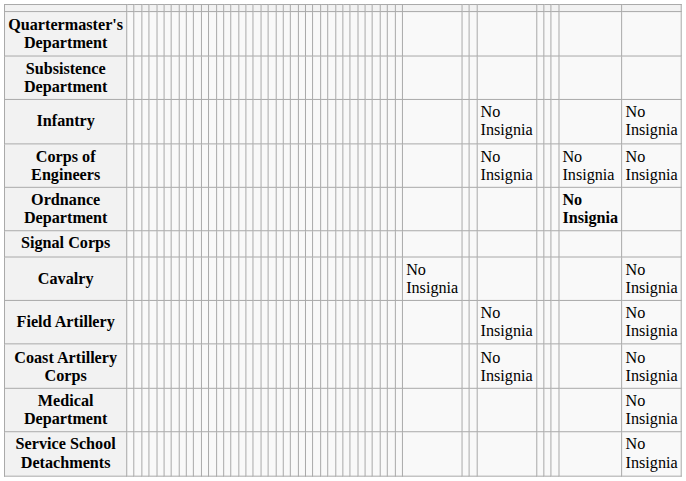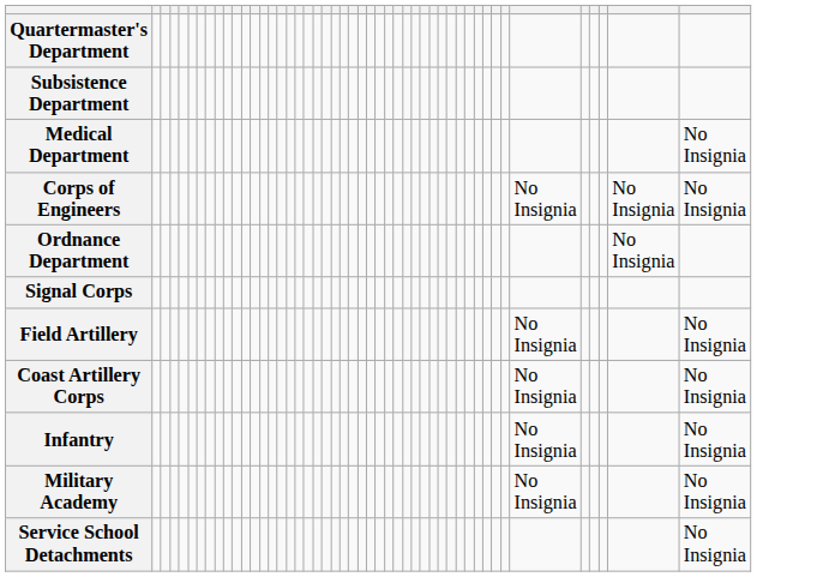rows swapped: Medical Department <-> Infantry
Ordnance Department | column 46: bold -> normal
- row: Cavalry | No Insignia | No Insignia
+ row: Military Academy | No Insignia | No Insignia
